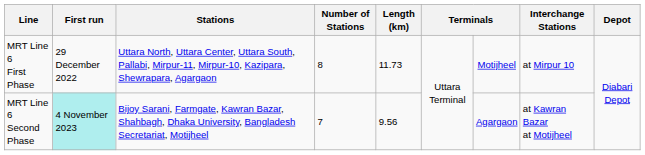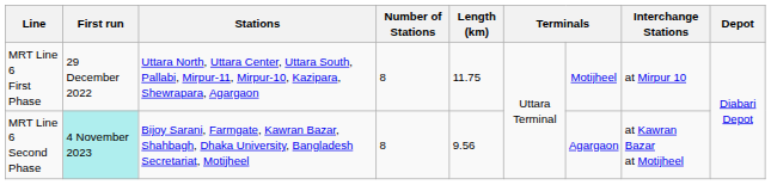MRT Line 6 First Phase | Length (km): 11.73 -> 11.75
MRT Line 6 Second Phase | Number of Stations: 7 -> 8
